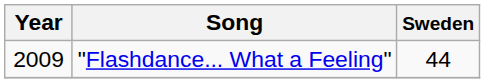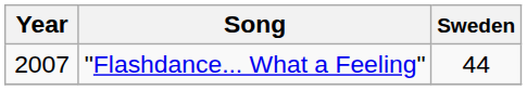"Flashdance... What a Feeling" | Year: 2009 -> 2007
